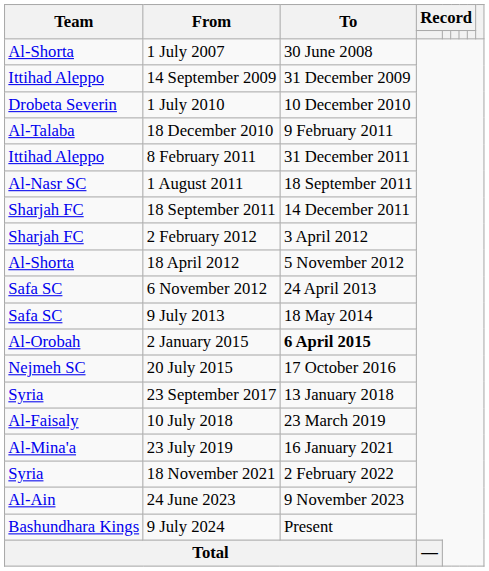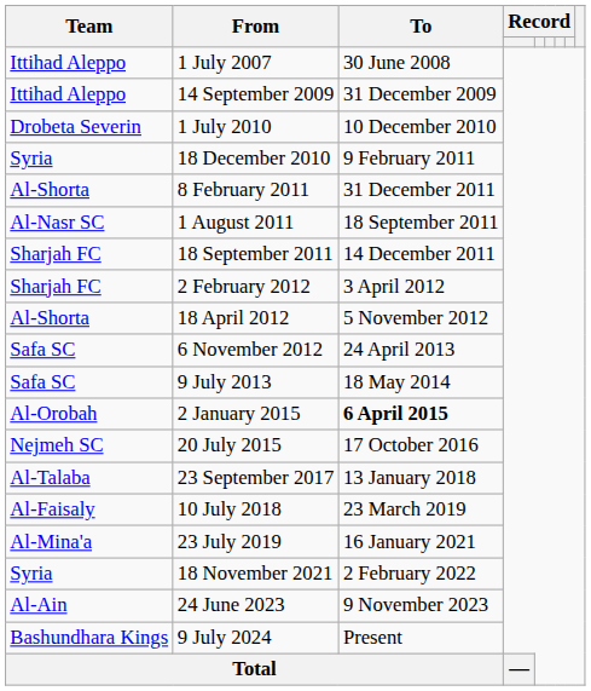1 July 2007 | Team: Al-Shorta -> Ittihad Aleppo
18 December 2010 | Team: Al-Talaba -> Syria
8 February 2011 | Team: Ittihad Aleppo -> Al-Shorta
23 September 2017 | Team: Syria -> Al-Talaba
